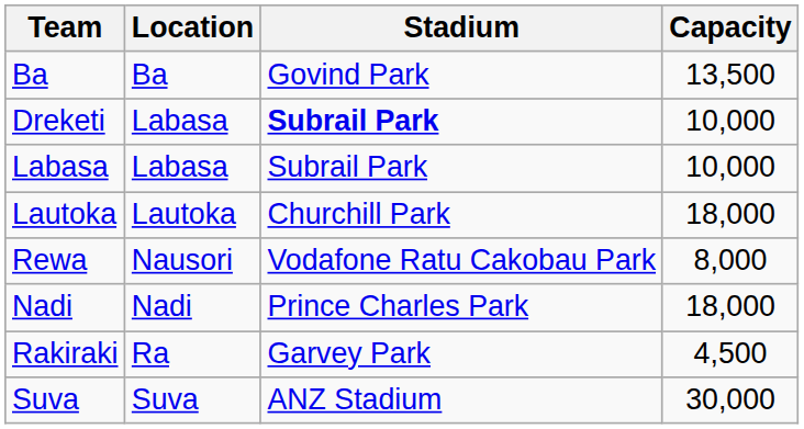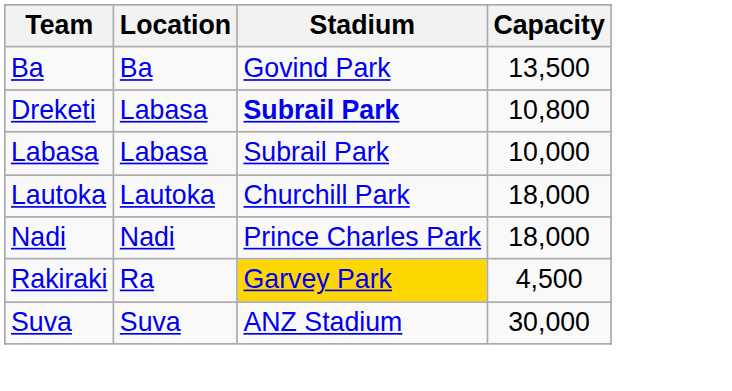Dreketi | Capacity: 10,000 -> 10,800
- row: Rewa | Nausori | Vodafone Ratu Cakobau Park | 8,000
Rakiraki | Stadium: no background -> gold background
